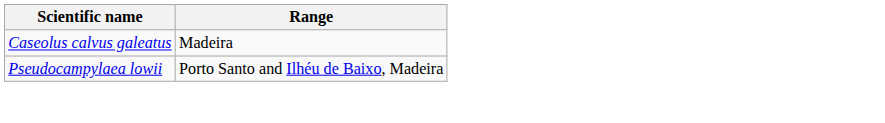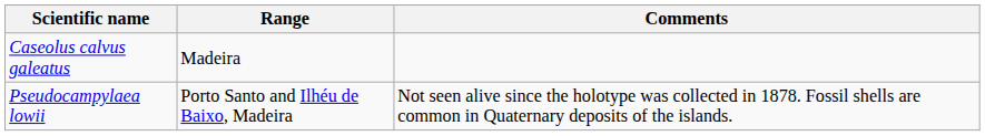+ column: Comments | Not seen alive since the holotype was collected in 1878. Fossil shells are common in Quaternary deposits of the islands.
